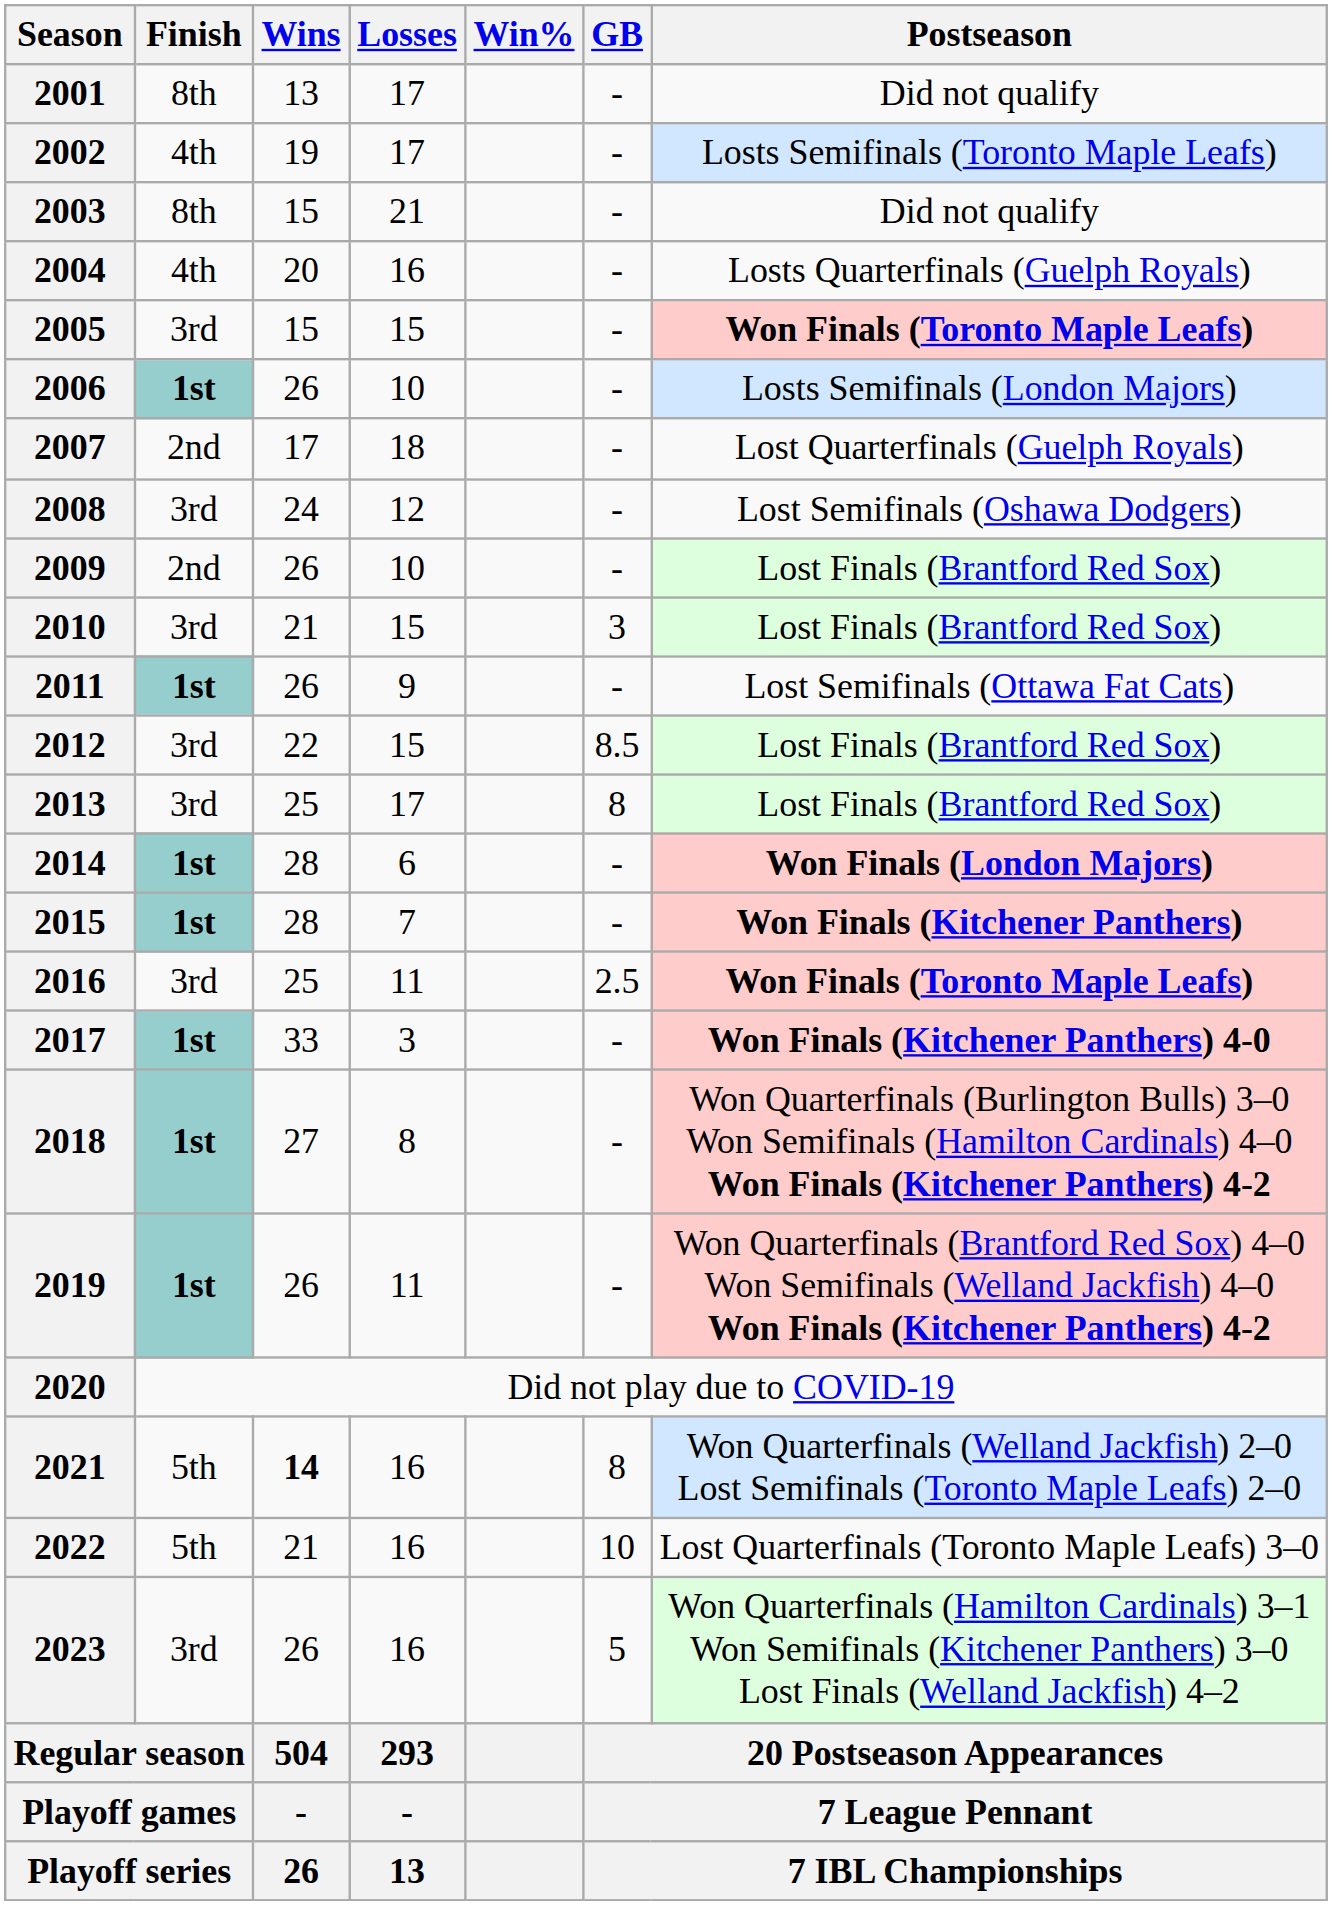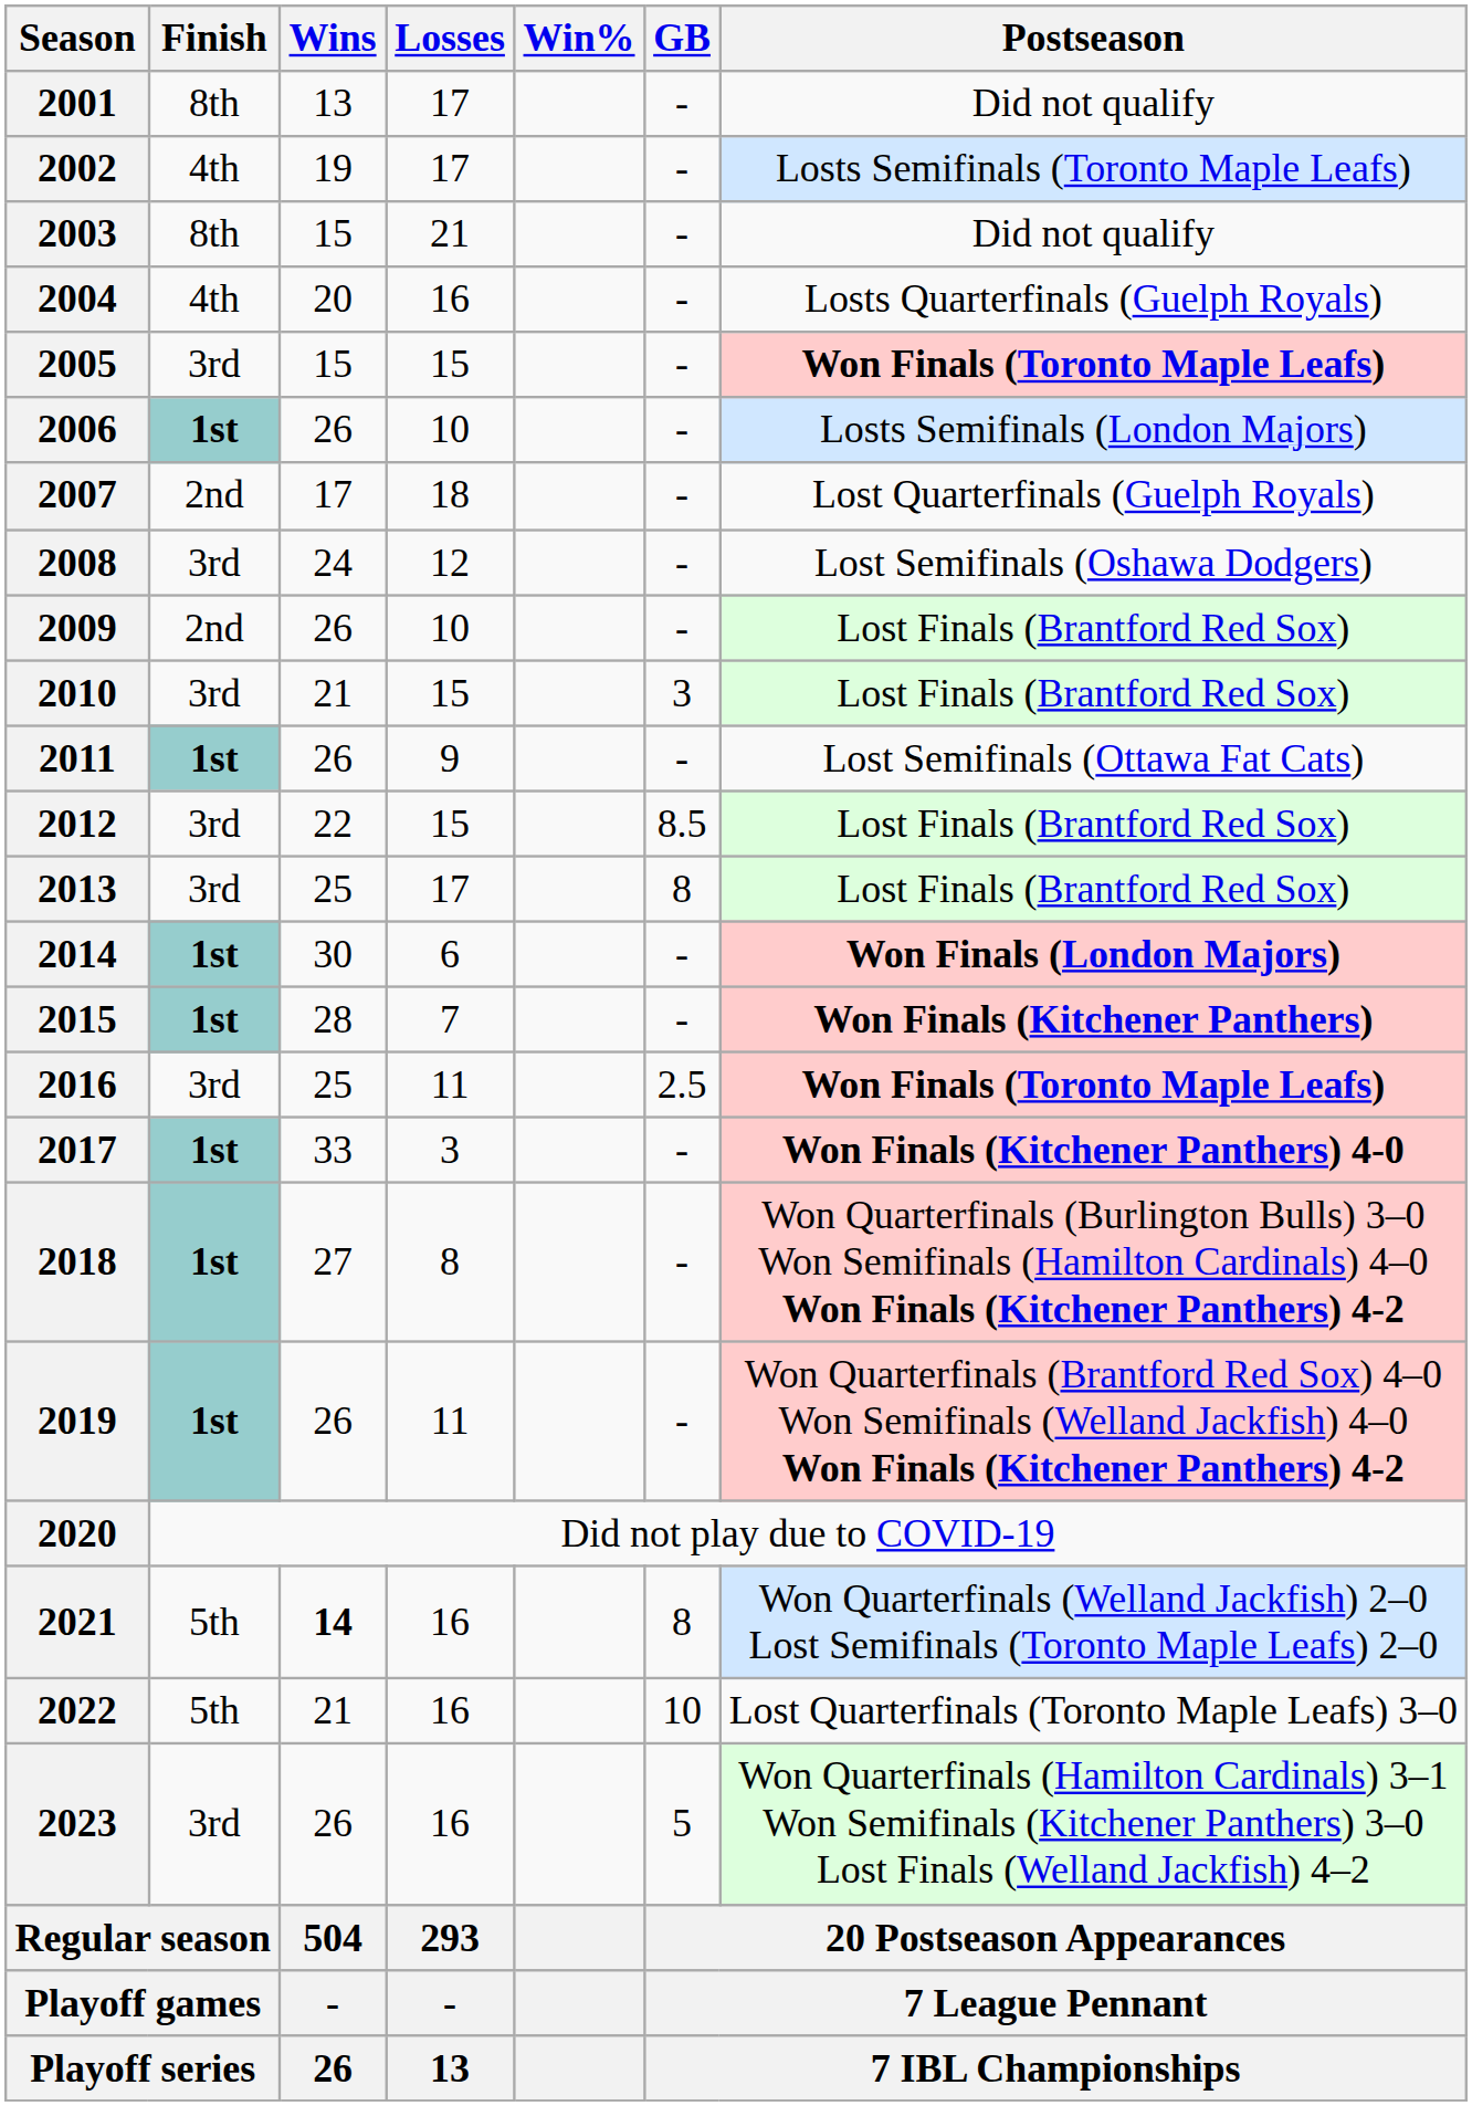2014 | Wins: 28 -> 30
